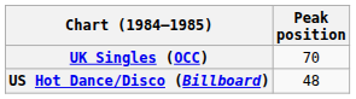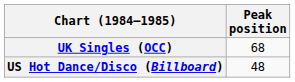UK Singles (OCC) | Peak position: 70 -> 68
